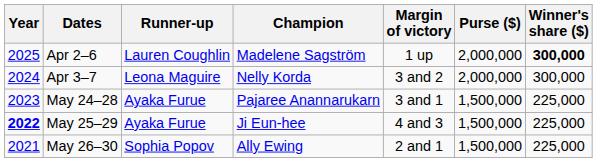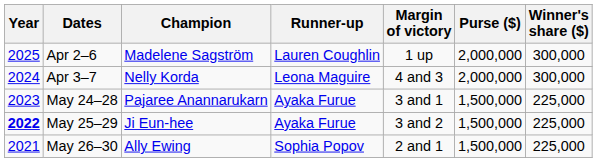columns swapped: Champion <-> Runner-up
Apr 2–6 | Winner's share ($): bold -> normal
Apr 3–7 | Margin of victory: 3 and 2 -> 4 and 3
May 25–29 | Margin of victory: 4 and 3 -> 3 and 2
